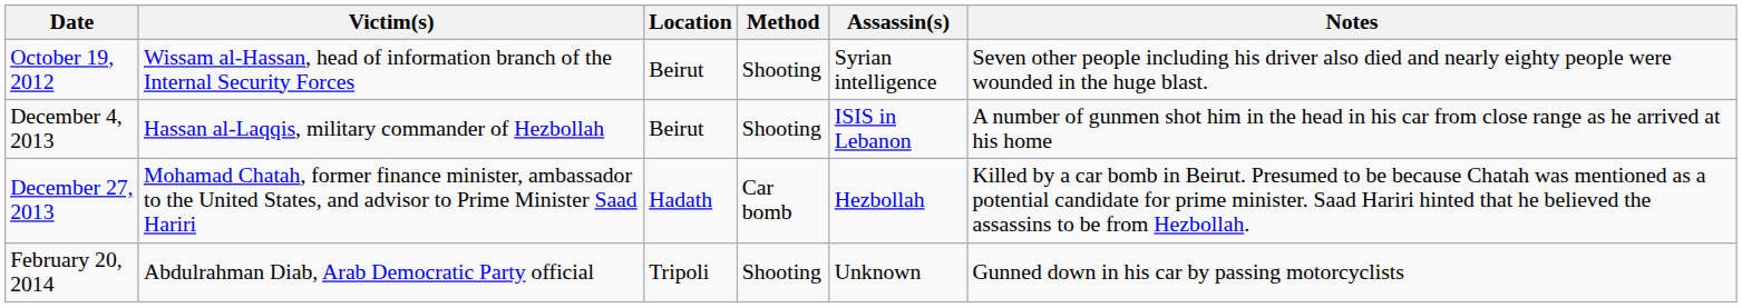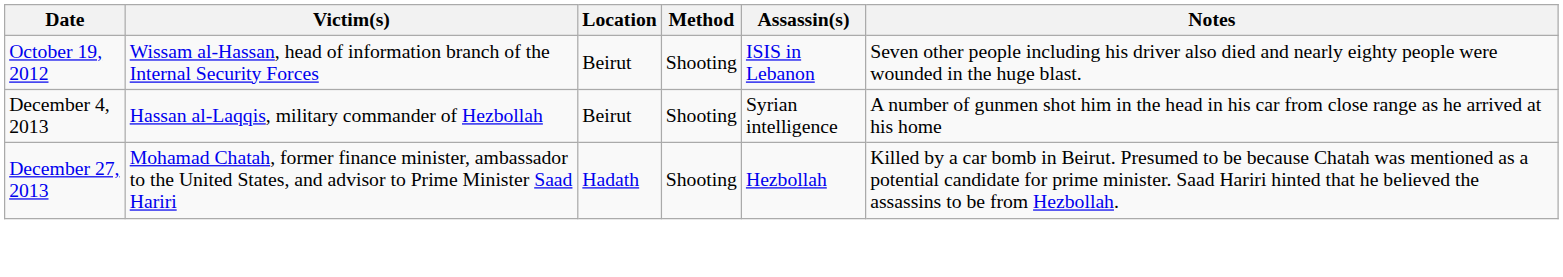October 19, 2012 | Assassin(s): Syrian intelligence -> ISIS in Lebanon
December 4, 2013 | Assassin(s): ISIS in Lebanon -> Syrian intelligence
December 27, 2013 | Method: Car bomb -> Shooting
- row: February 20, 2014 | Abdulrahman Diab, Arab Democratic Party official | Tripoli | Shooting | Unknown | Gunned down in his car by passing motorcyclists
